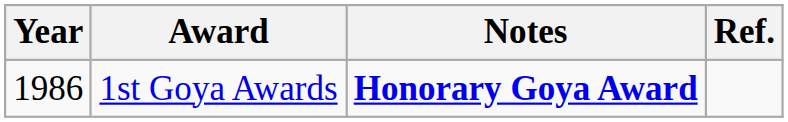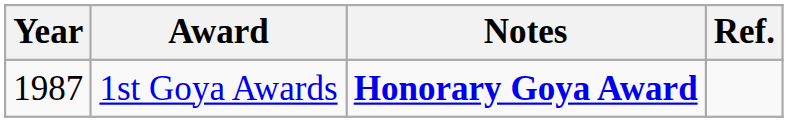1st Goya Awards | Year: 1986 -> 1987
